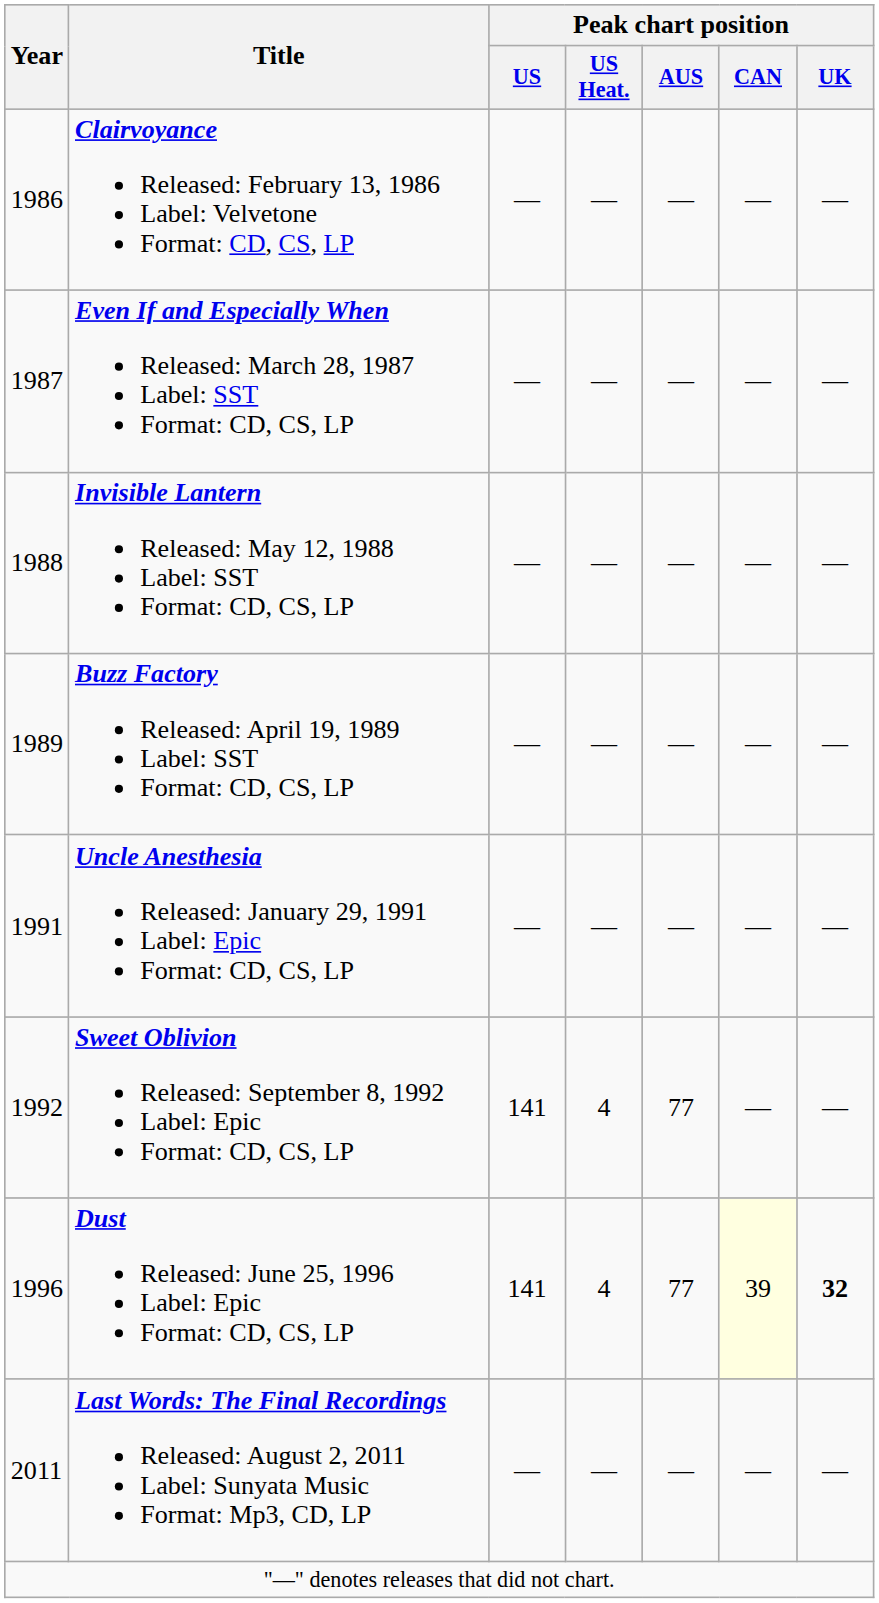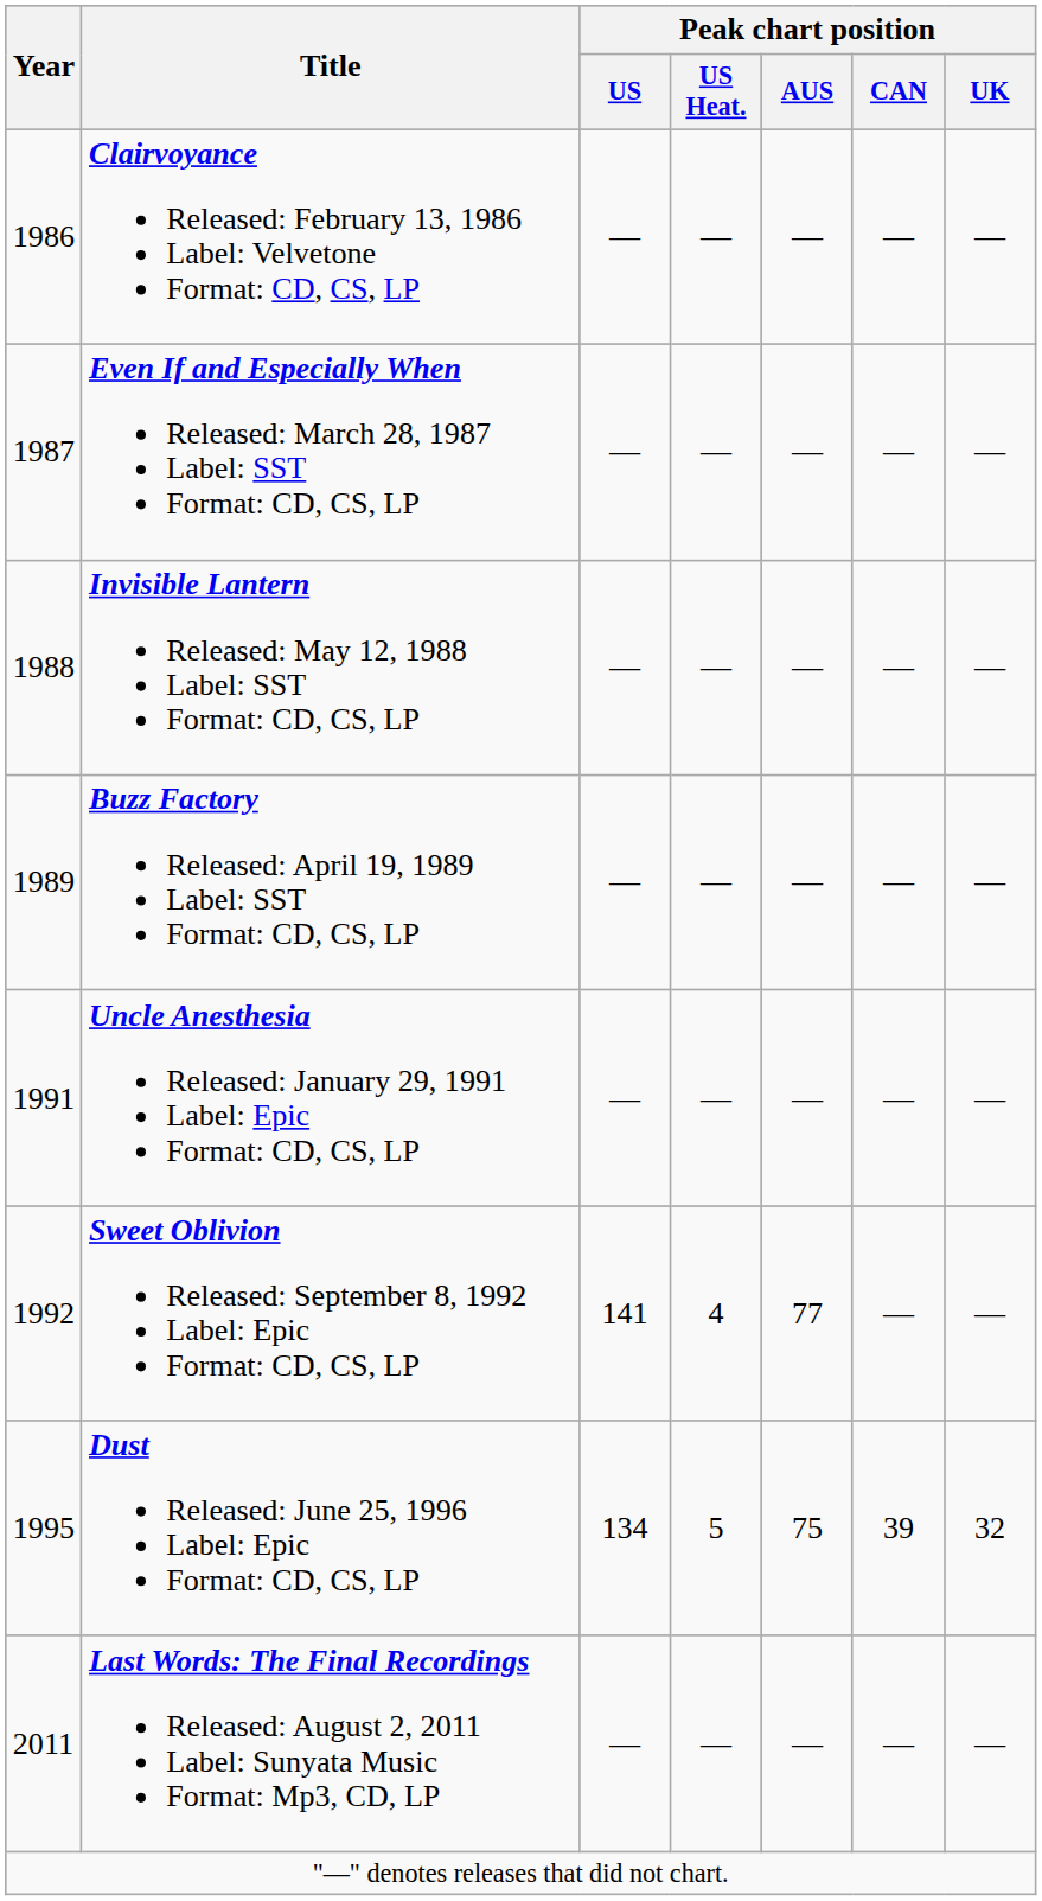Dust Released: June 25, 1996 Label: Epic Format: CD, CS, LP | Year: 1996 -> 1995
Dust Released: June 25, 1996 Label: Epic Format: CD, CS, LP | Peak chart position / US: 141 -> 134
Dust Released: June 25, 1996 Label: Epic Format: CD, CS, LP | Peak chart position / US Heat.: 4 -> 5
Dust Released: June 25, 1996 Label: Epic Format: CD, CS, LP | Peak chart position / AUS: 77 -> 75
Dust Released: June 25, 1996 Label: Epic Format: CD, CS, LP | Peak chart position / CAN: lightyellow background -> no background
Dust Released: June 25, 1996 Label: Epic Format: CD, CS, LP | Peak chart position / UK: bold -> normal
